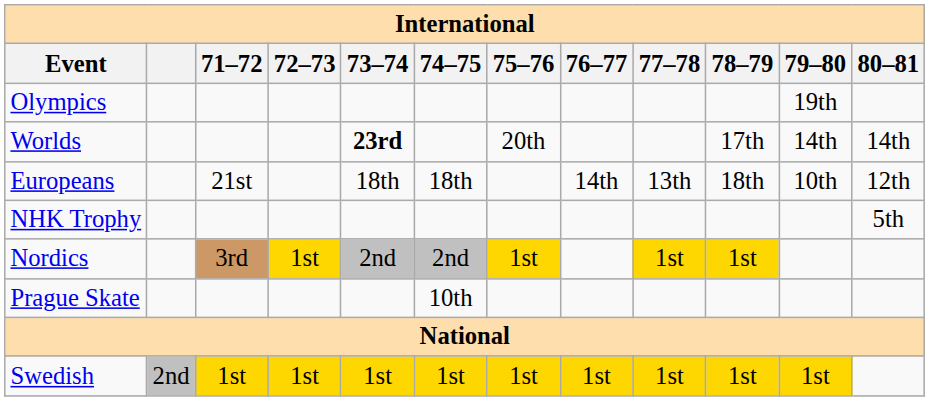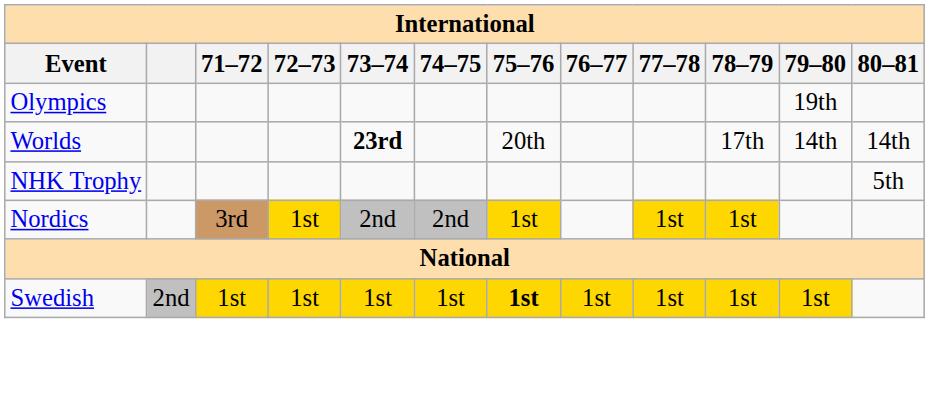- row: Europeans | 21st | 18th | 18th | 14th | 13th | 18th | 10th | 12th
- row: Prague Skate | 10th
Swedish | 75–76: normal -> bold
